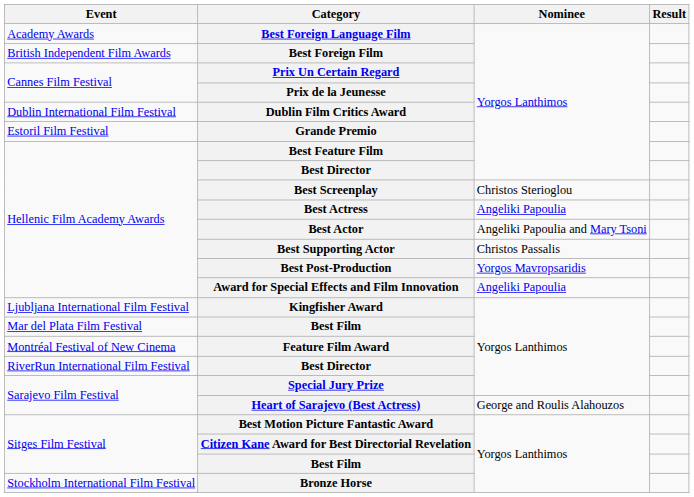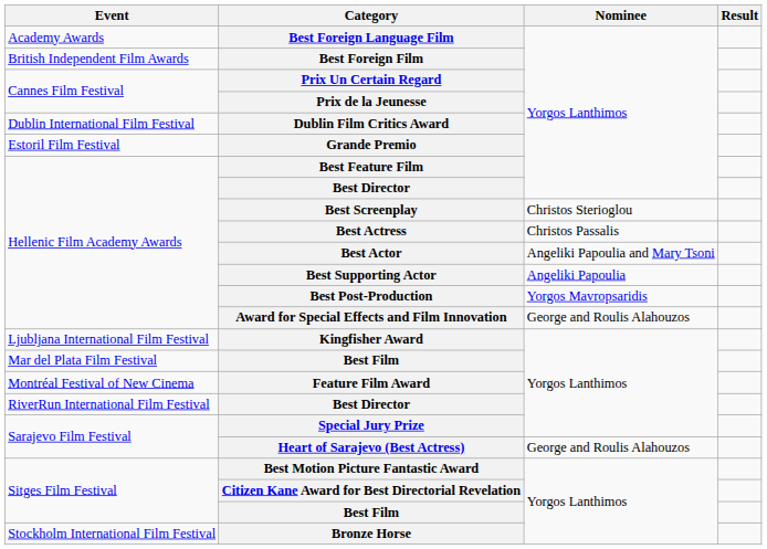Best Actress | Nominee: Angeliki Papoulia -> Christos Passalis
Best Supporting Actor | Nominee: Christos Passalis -> Angeliki Papoulia
Award for Special Effects and Film Innovation | Nominee: Angeliki Papoulia -> George and Roulis Alahouzos
